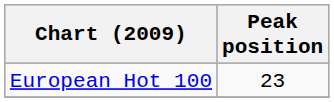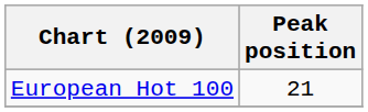European Hot 100 | Peak position: 23 -> 21
